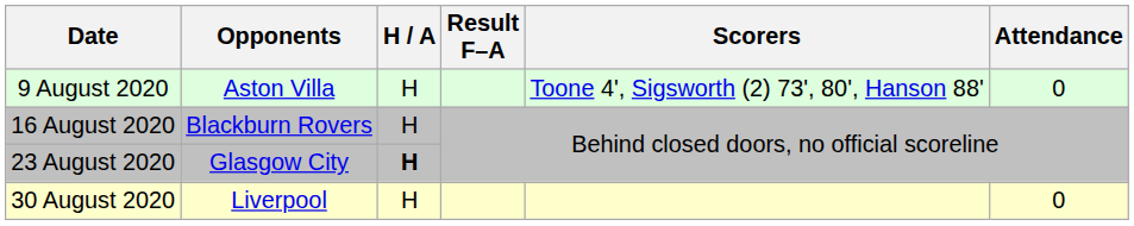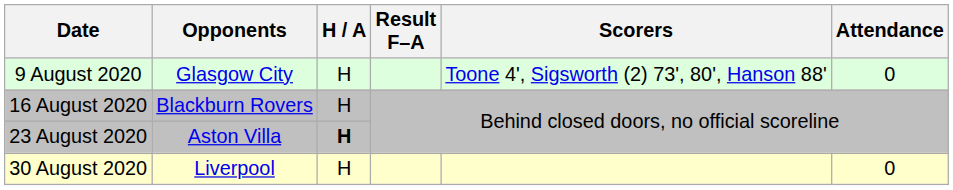9 August 2020 | Opponents: Aston Villa -> Glasgow City
23 August 2020 | Opponents: Glasgow City -> Aston Villa
